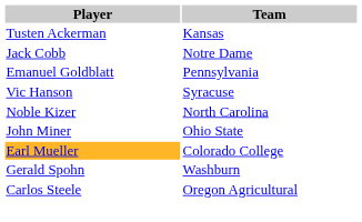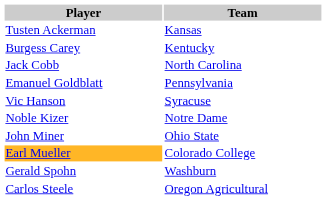+ row: Burgess Carey | Kentucky
Jack Cobb | Team: Notre Dame -> North Carolina
Noble Kizer | Team: North Carolina -> Notre Dame
